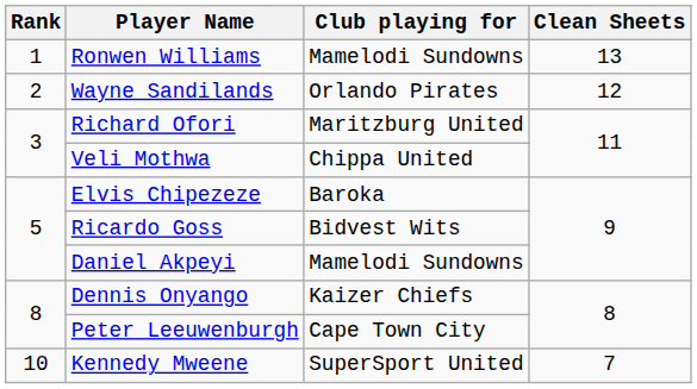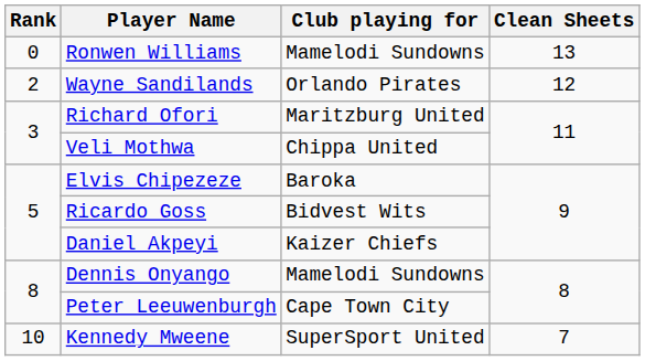Ronwen Williams | Rank: 1 -> 0
Daniel Akpeyi | Club playing for: Mamelodi Sundowns -> Kaizer Chiefs
Dennis Onyango | Club playing for: Kaizer Chiefs -> Mamelodi Sundowns
